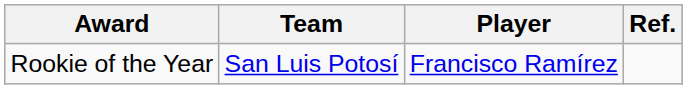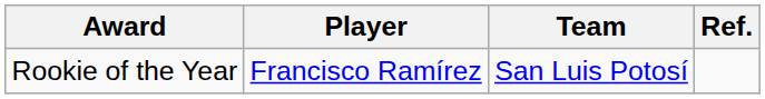columns swapped: Player <-> Team
